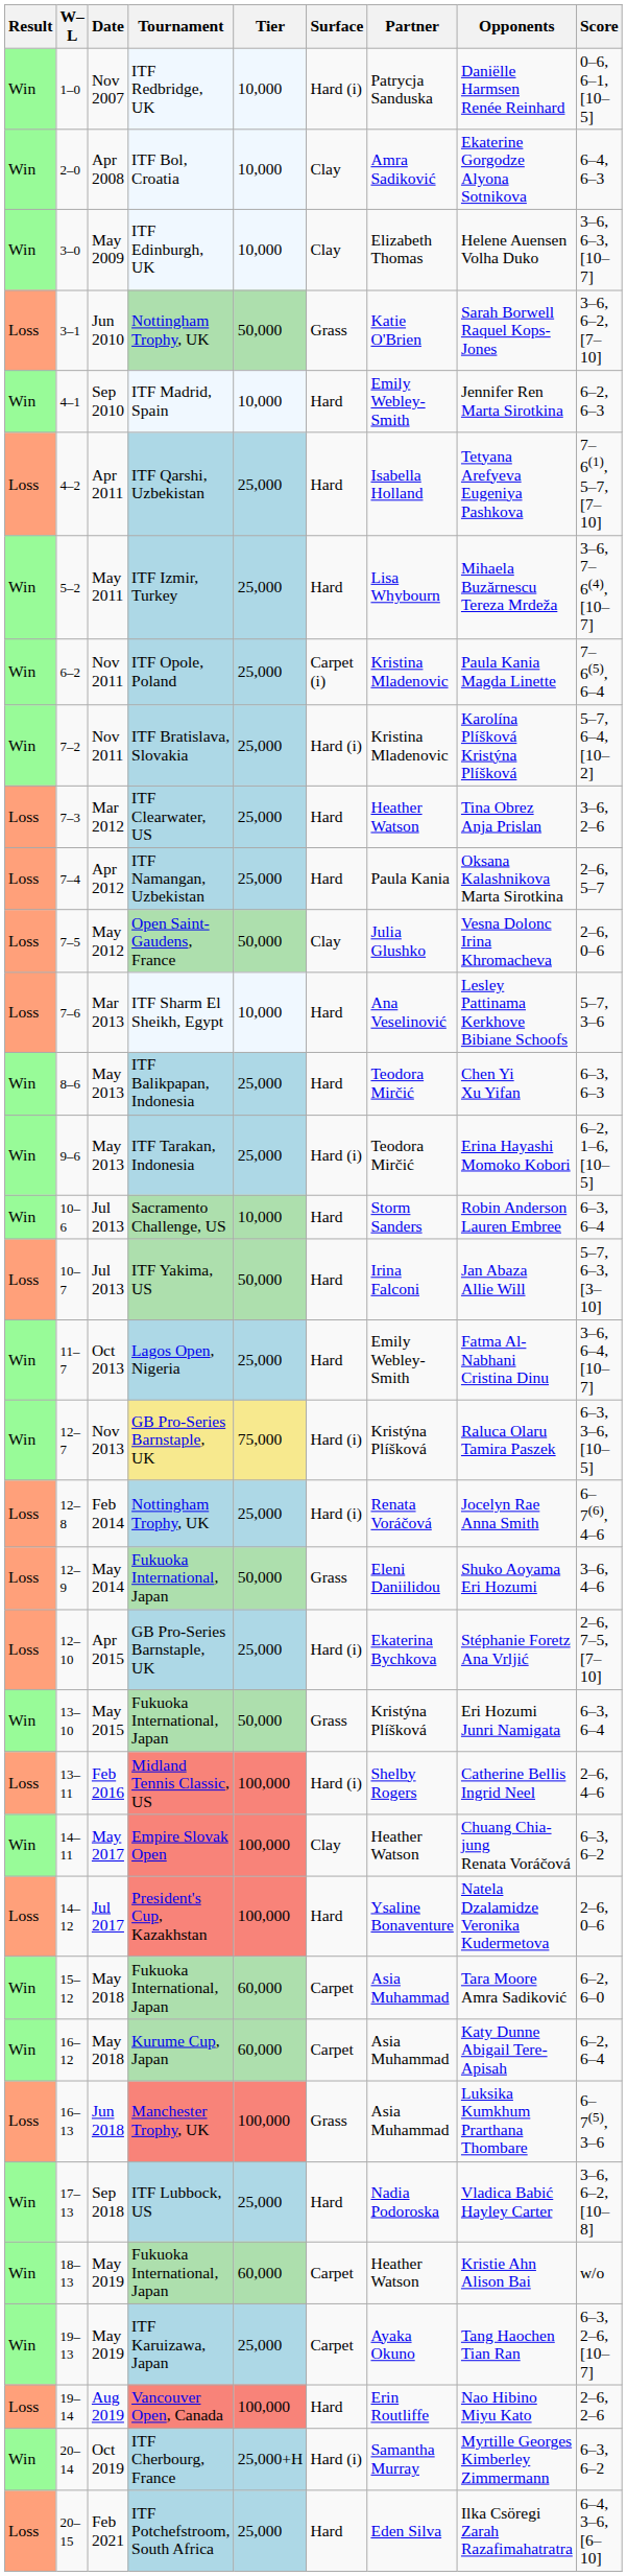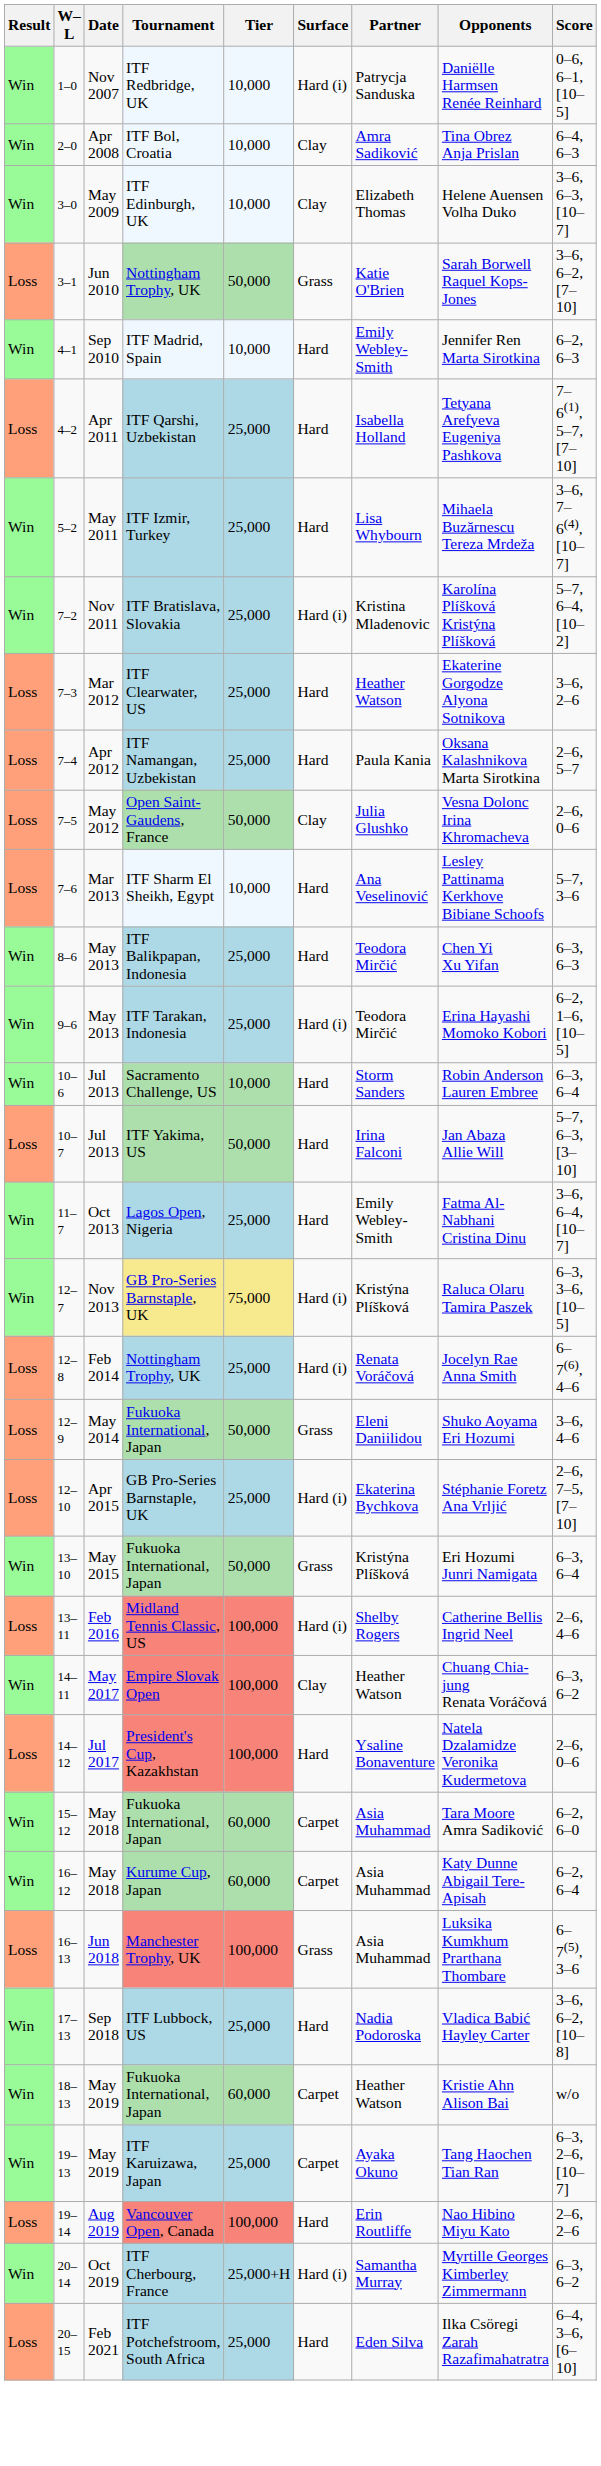2–0 | Opponents: Ekaterine Gorgodze Alyona Sotnikova -> Tina Obrez Anja Prislan
- row: Win | 6–2 | Nov 2011 | ITF Opole, Poland | 25,000 | Carpet (i) | Kristina Mladenovic | Paula Kania Magda Linette | 7–6(5), 6–4
7–3 | Opponents: Tina Obrez Anja Prislan -> Ekaterine Gorgodze Alyona Sotnikova
